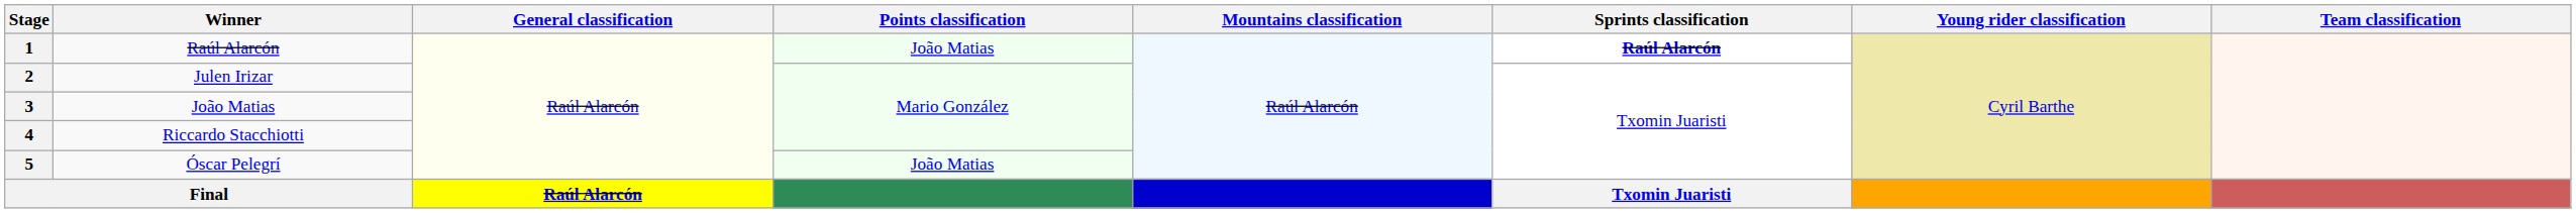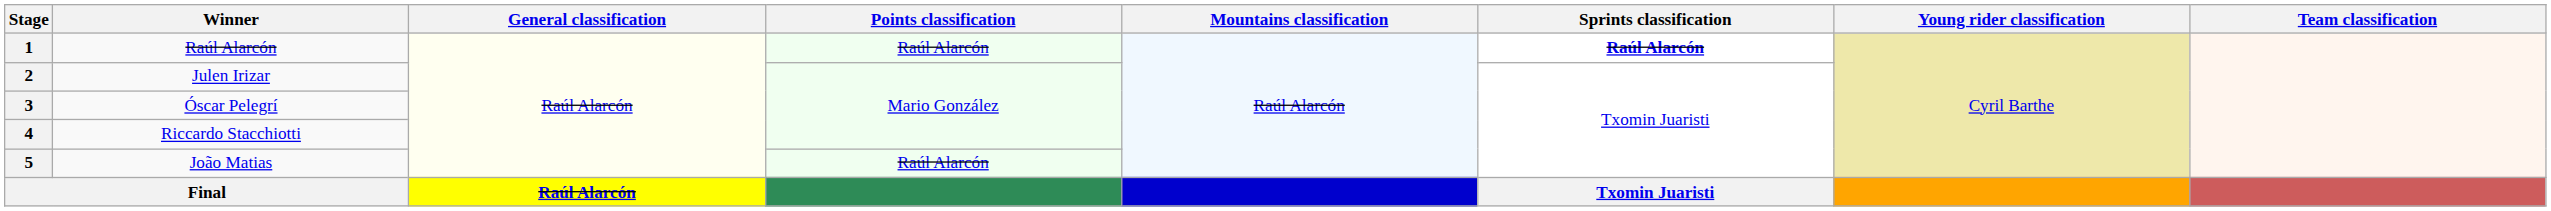1 | Points classification: João Matias -> Raúl Alarcón
3 | Winner: João Matias -> Óscar Pelegrí
5 | Winner: Óscar Pelegrí -> João Matias
5 | Points classification: João Matias -> Raúl Alarcón
